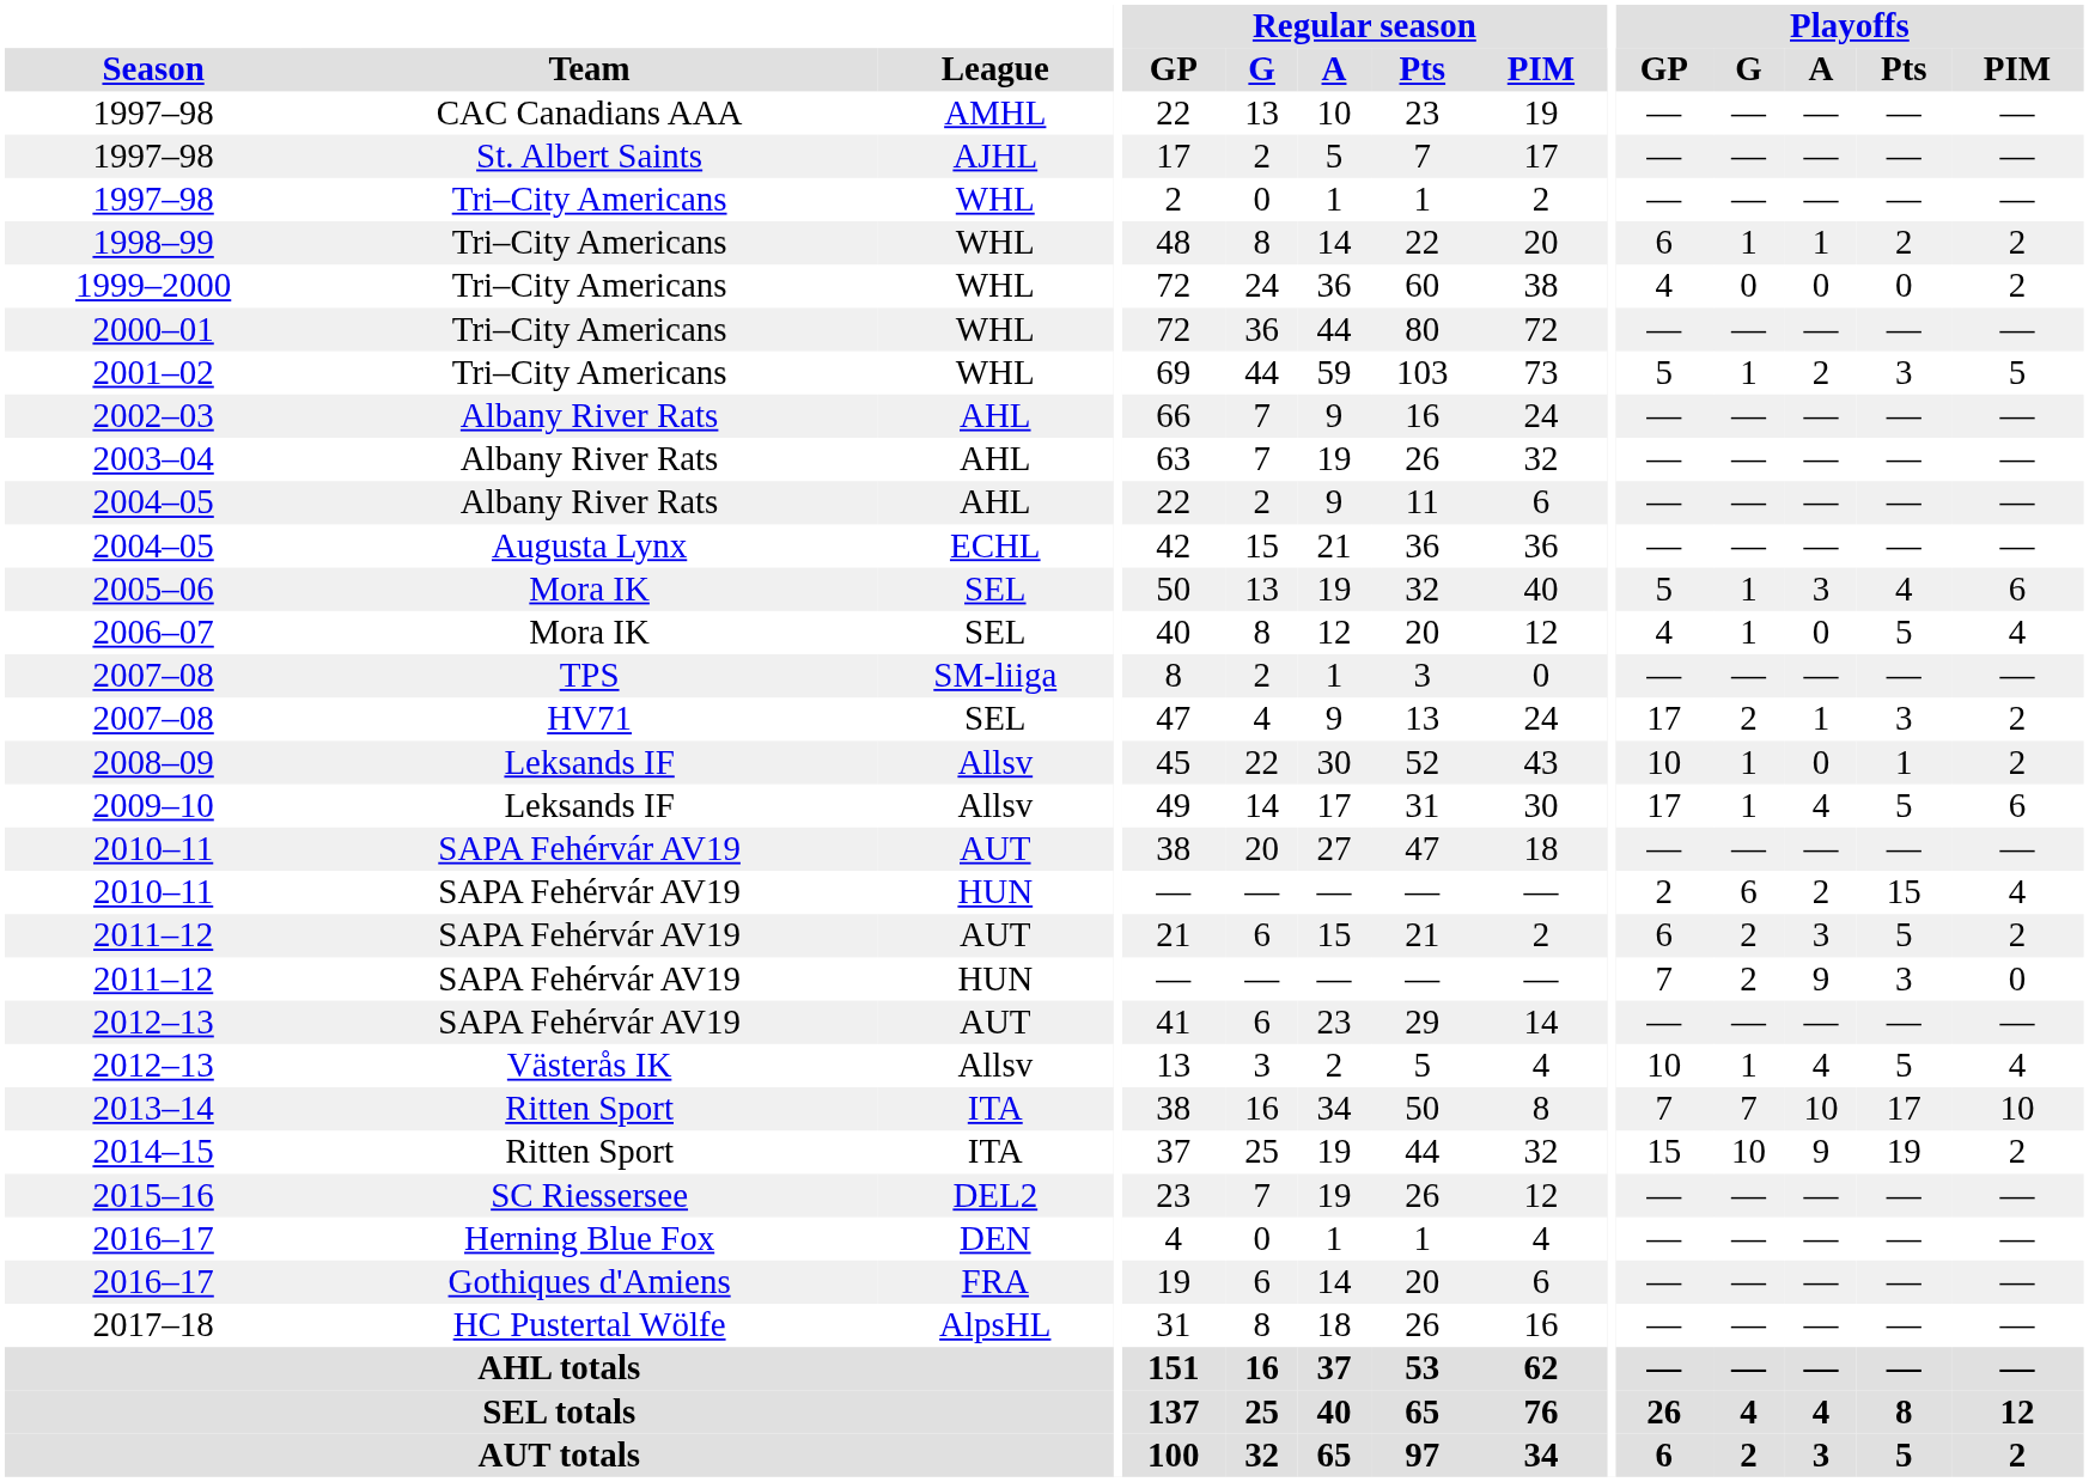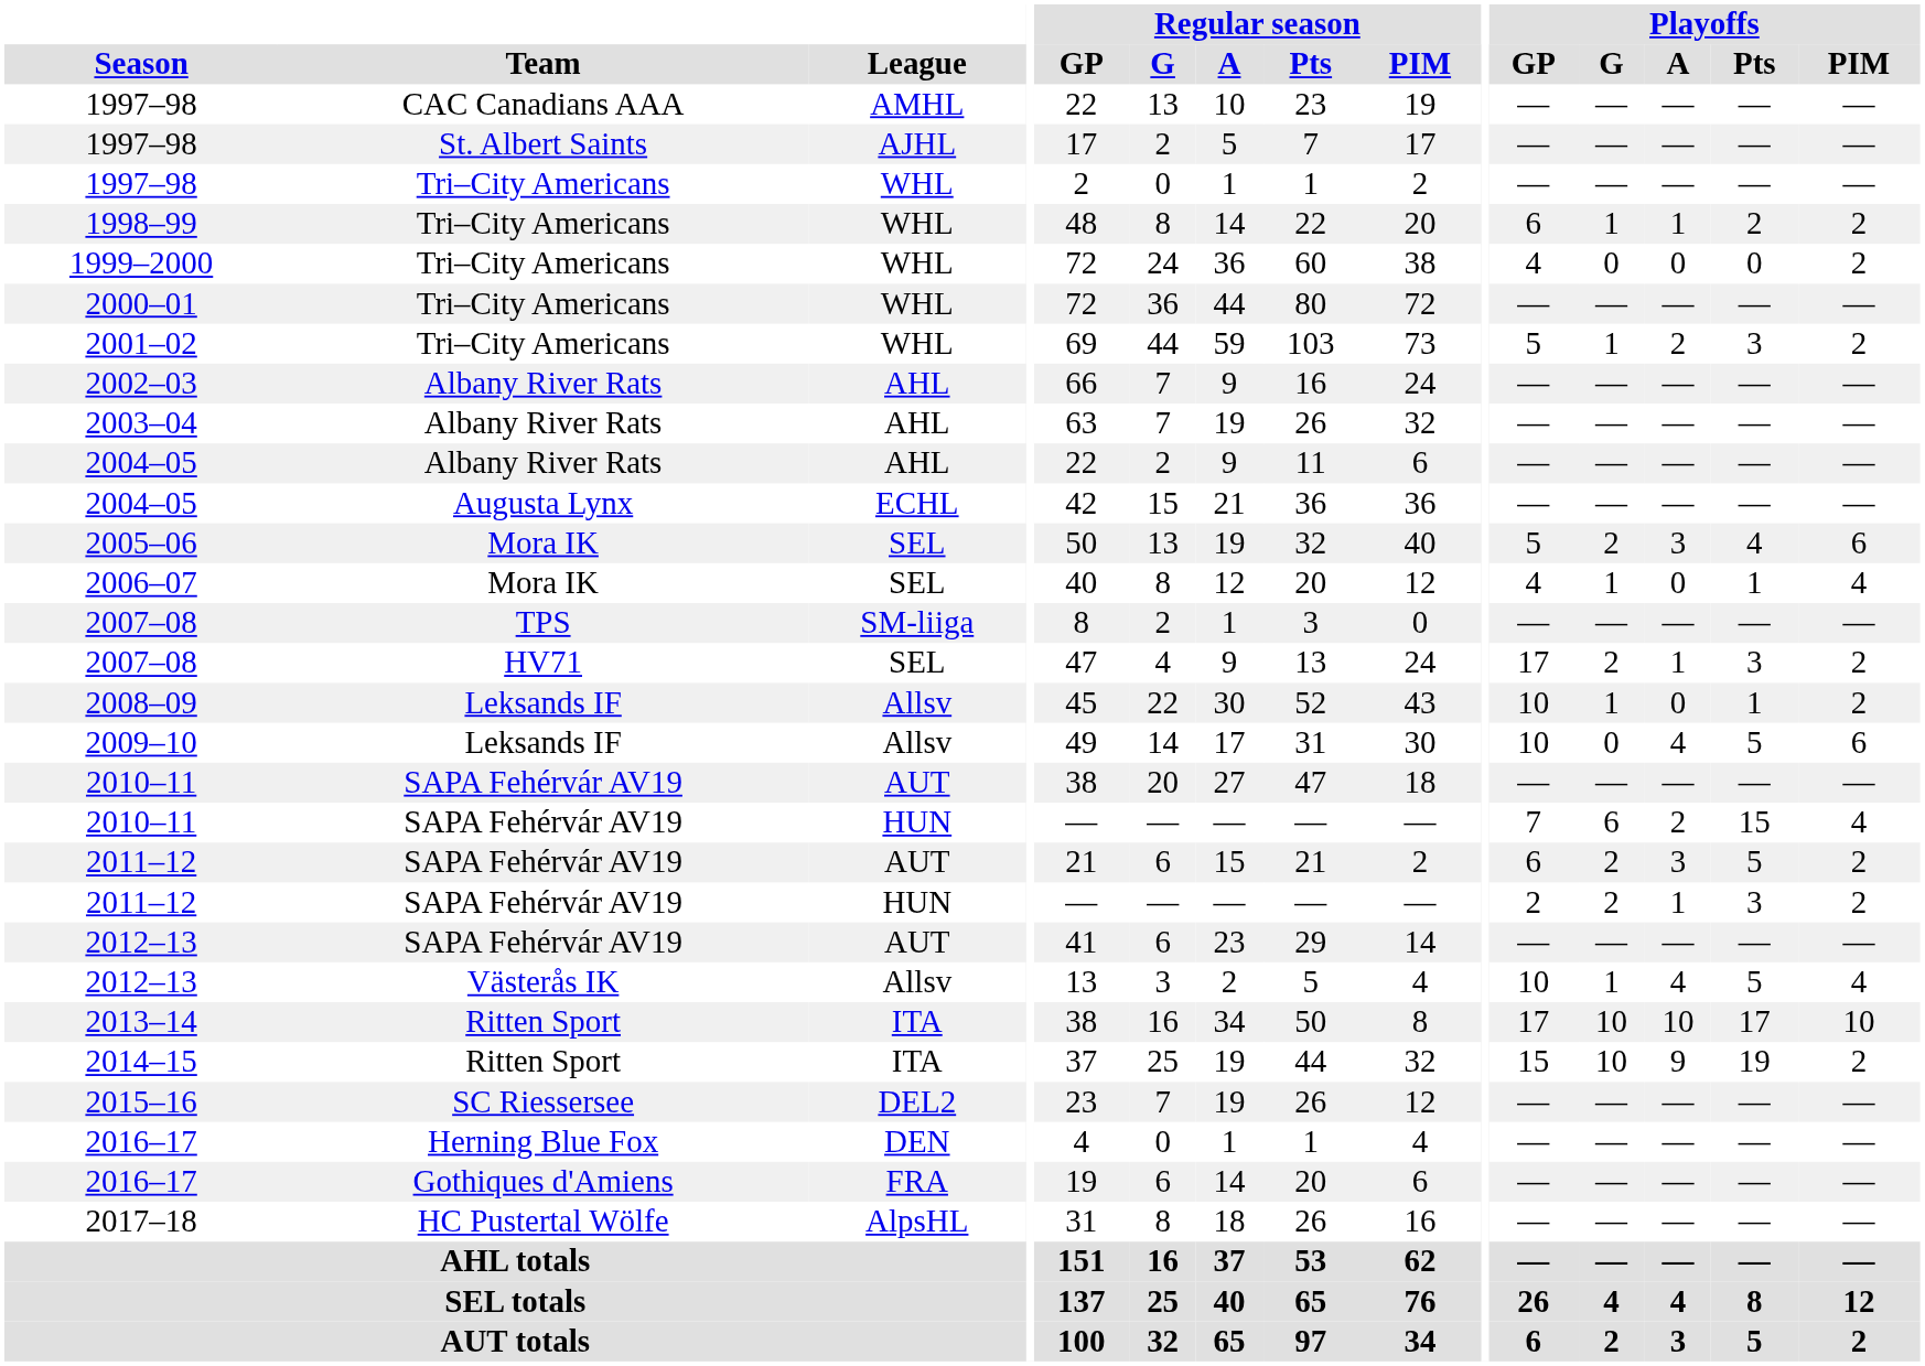2001–02 | Playoffs / PIM: 5 -> 2
2005–06 | Playoffs / G: 1 -> 2
2006–07 | Playoffs / Pts: 5 -> 1
2009–10 | Playoffs / GP: 17 -> 10
2009–10 | Playoffs / G: 1 -> 0
2010–11 / HUN | Playoffs / GP: 2 -> 7
2011–12 / HUN | Playoffs / GP: 7 -> 2
2011–12 / HUN | Playoffs / A: 9 -> 1
2011–12 / HUN | Playoffs / PIM: 0 -> 2
2013–14 | Playoffs / GP: 7 -> 17
2013–14 | Playoffs / G: 7 -> 10
